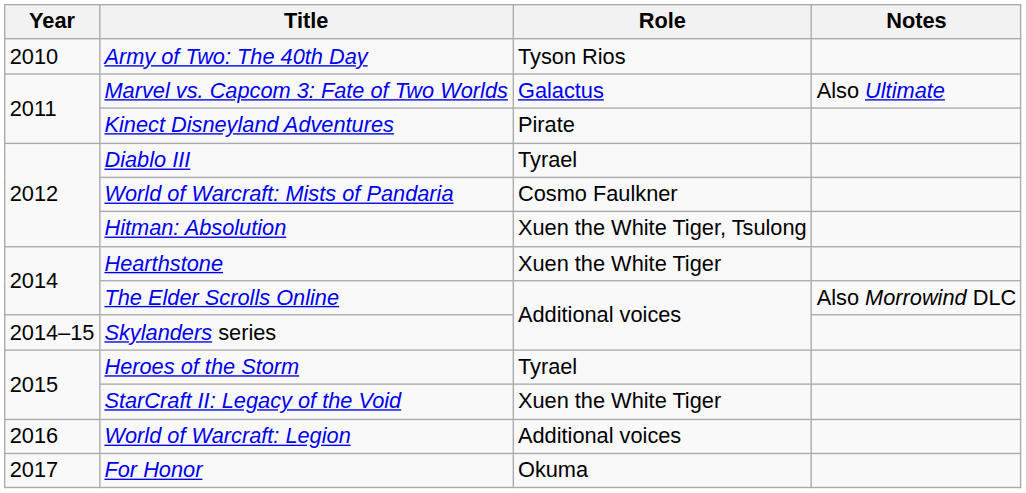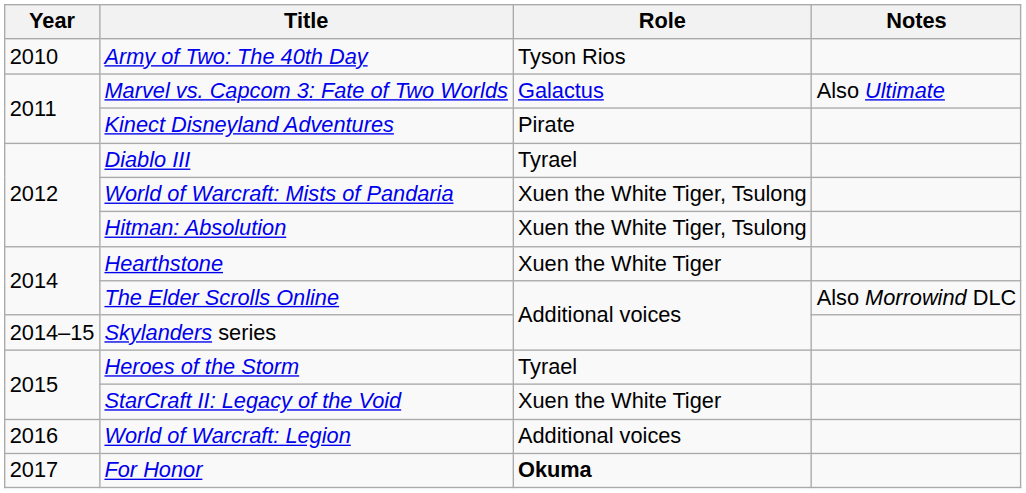World of Warcraft: Mists of Pandaria | Role: Cosmo Faulkner -> Xuen the White Tiger, Tsulong
For Honor | Role: normal -> bold
